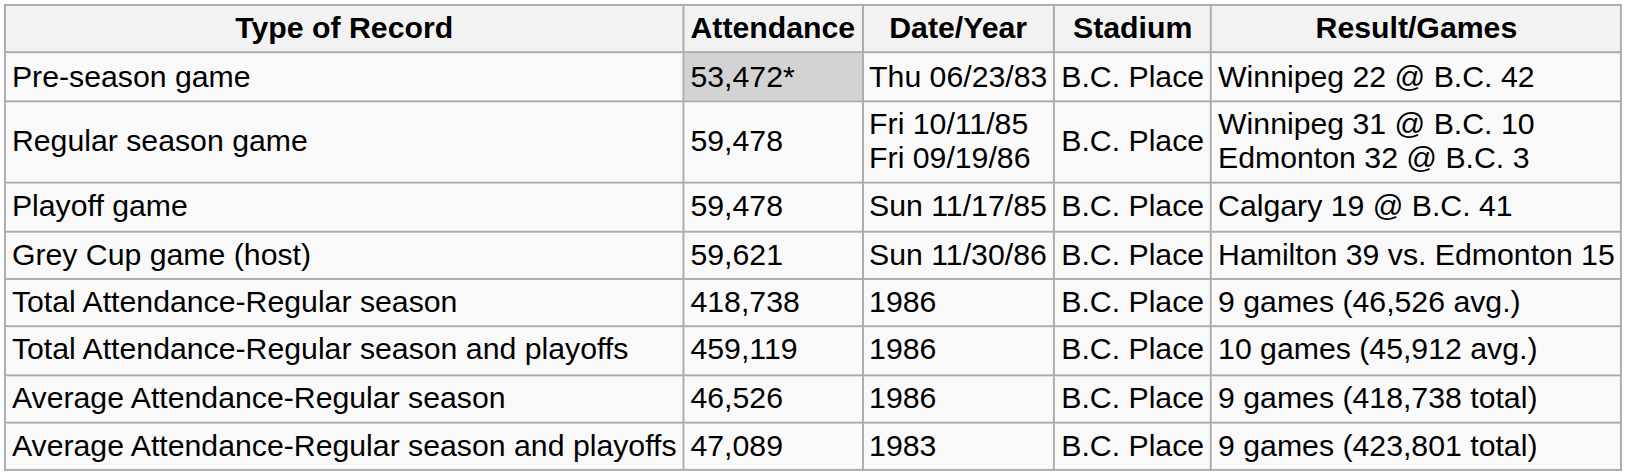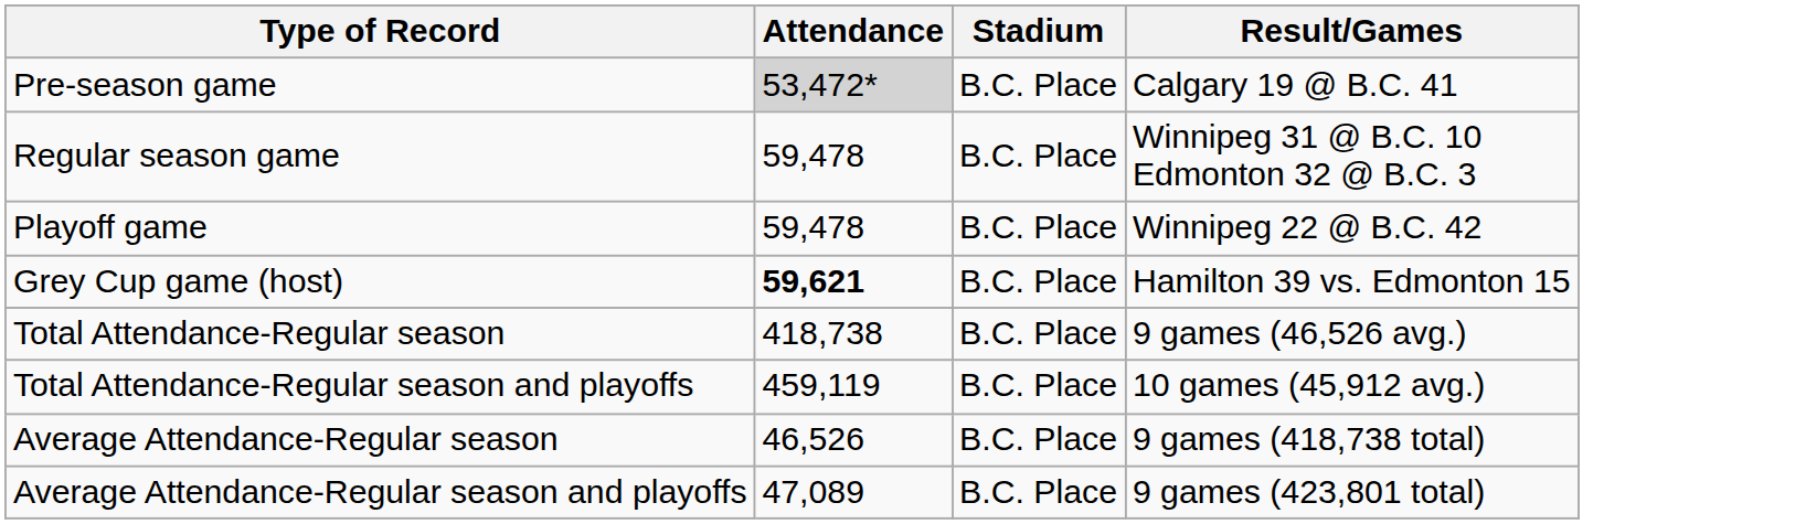- column: Date/Year | Thu 06/23/83 | Fri 10/11/85 Fri 09/19/86 | Sun 11/17/85 | Sun 11/30/86 | 1986 | 1986 | 1986 | 1983
Pre-season game | Result/Games: Winnipeg 22 @ B.C. 42 -> Calgary 19 @ B.C. 41
Playoff game | Result/Games: Calgary 19 @ B.C. 41 -> Winnipeg 22 @ B.C. 42
Grey Cup game (host) | Attendance: normal -> bold
